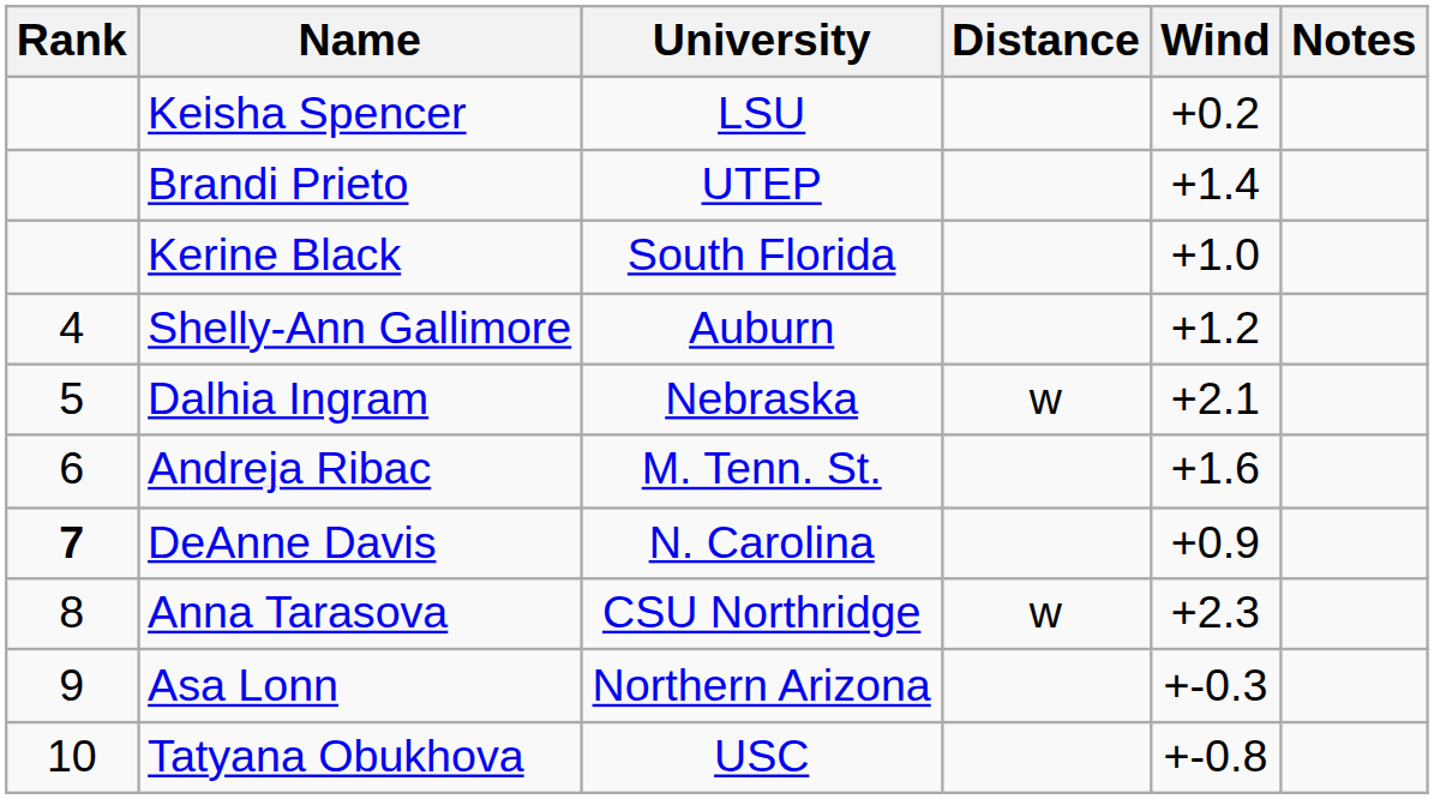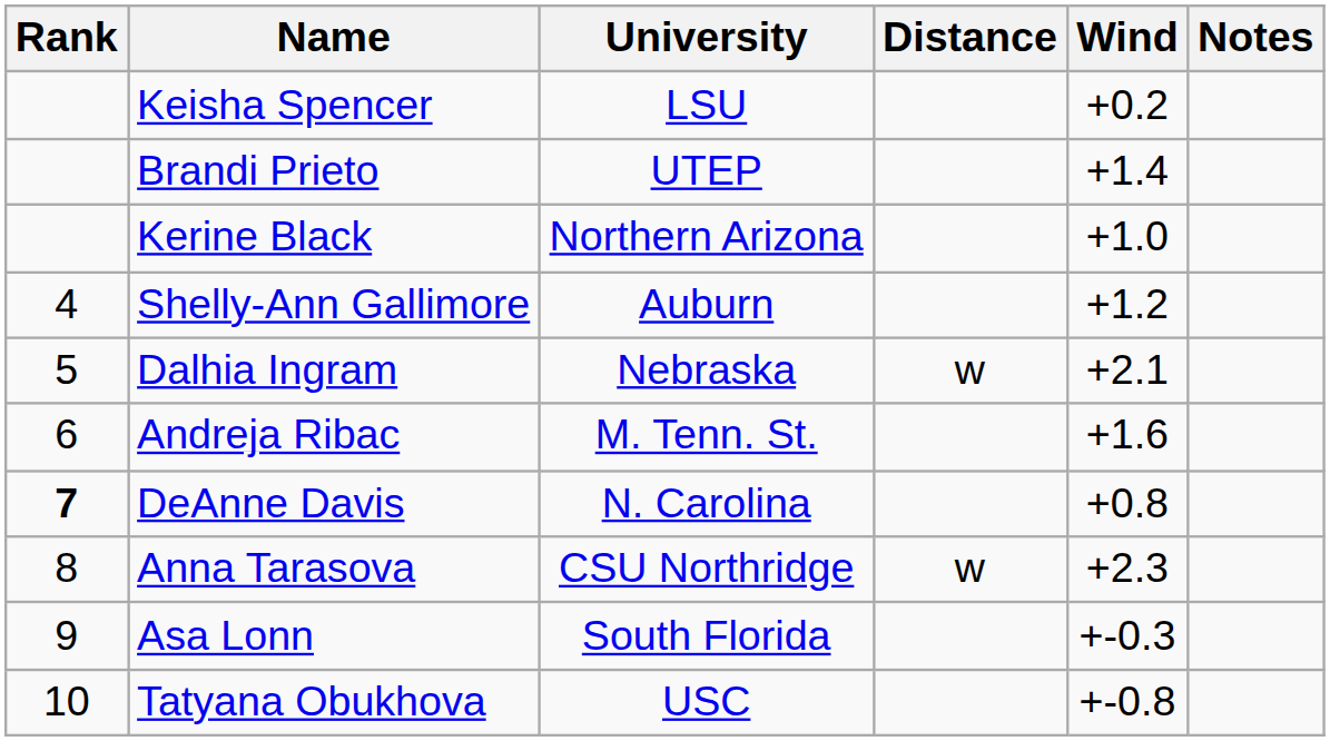Kerine Black | University: South Florida -> Northern Arizona
DeAnne Davis | Wind: +0.9 -> +0.8
Asa Lonn | University: Northern Arizona -> South Florida
